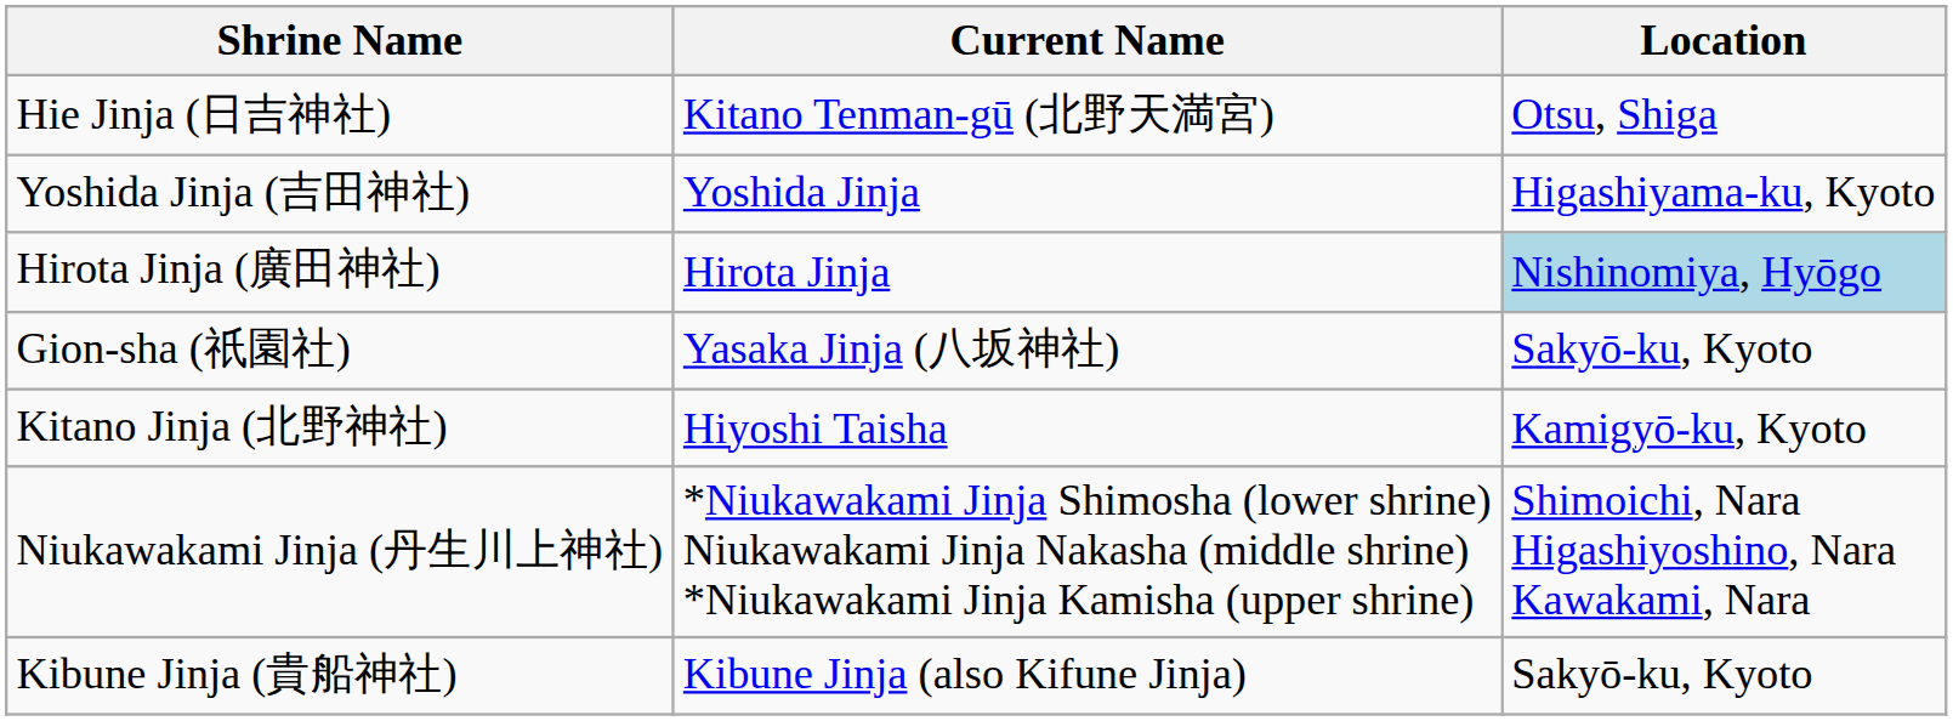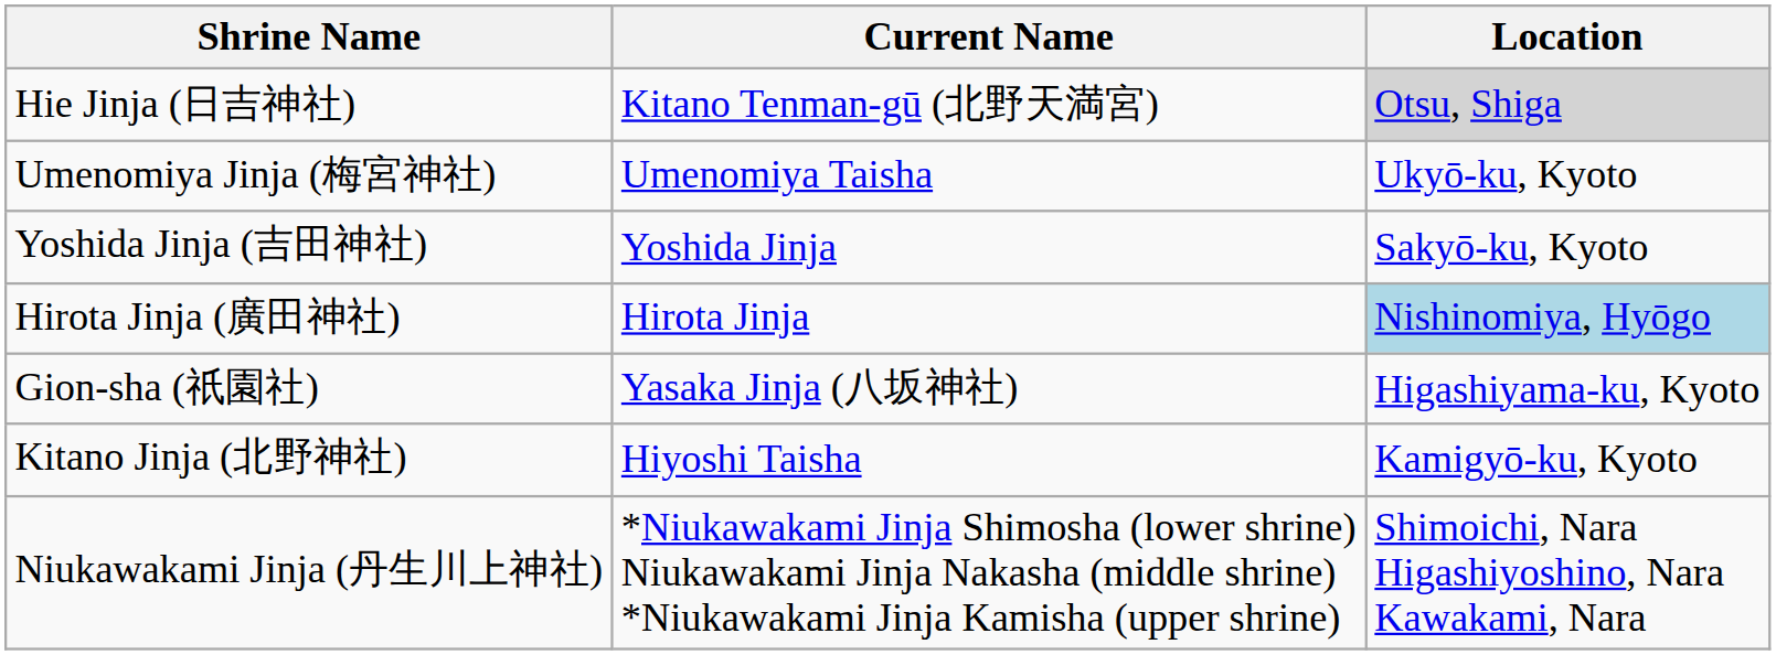Hie Jinja (日吉神社) | Location: no background -> lightgrey background
+ row: Umenomiya Jinja (梅宮神社) | Umenomiya Taisha | Ukyō-ku, Kyoto
Yoshida Jinja (吉田神社) | Location: Higashiyama-ku, Kyoto -> Sakyō-ku, Kyoto
Gion-sha (祇園社) | Location: Sakyō-ku, Kyoto -> Higashiyama-ku, Kyoto
- row: Kibune Jinja (貴船神社) | Kibune Jinja (also Kifune Jinja) | Sakyō-ku, Kyoto
